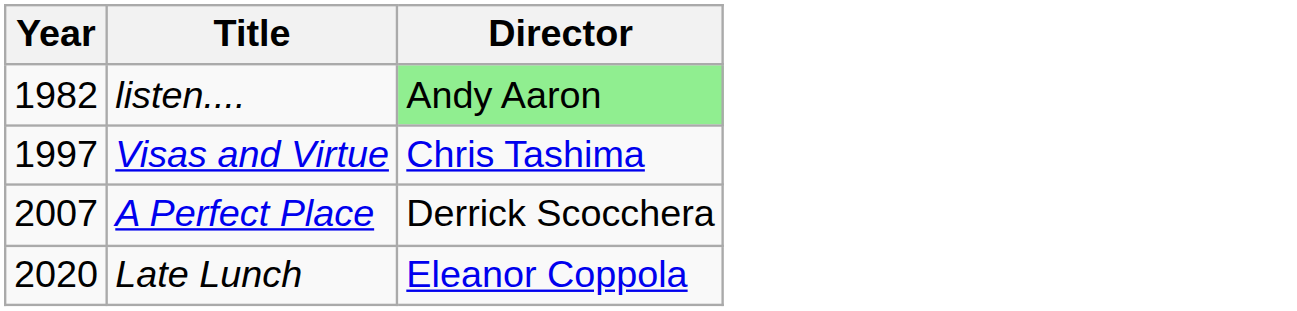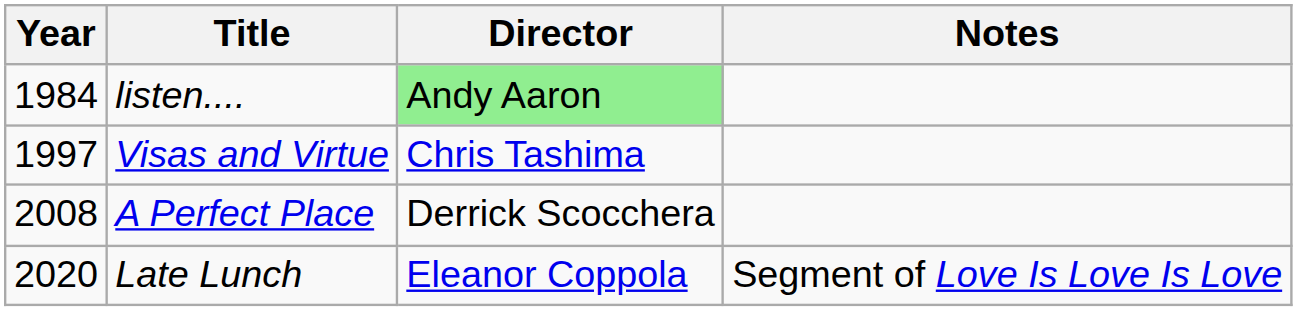+ column: Notes | Segment of Love Is Love Is Love
listen.... | Year: 1982 -> 1984
A Perfect Place | Year: 2007 -> 2008
